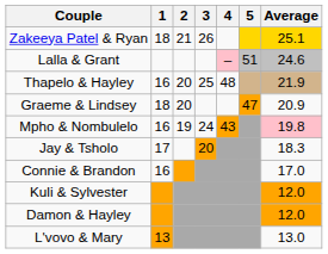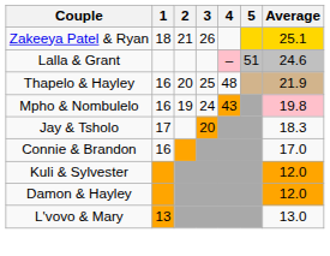- row: Graeme & Lindsey | 18 | 20 | 47 | 20.9
